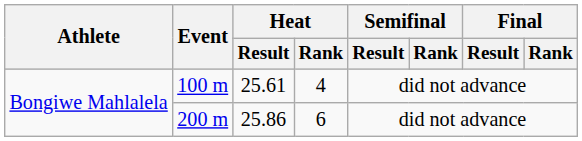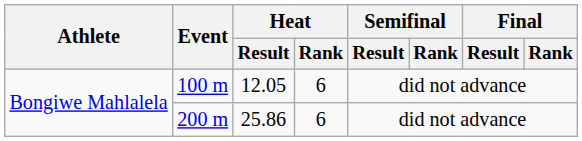100 m | Heat / Result: 25.61 -> 12.05
100 m | Heat / Rank: 4 -> 6
